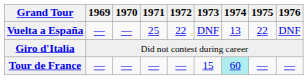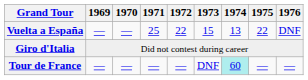Vuelta a España | 1973: DNF -> 15
Tour de France | 1973: 15 -> DNF
